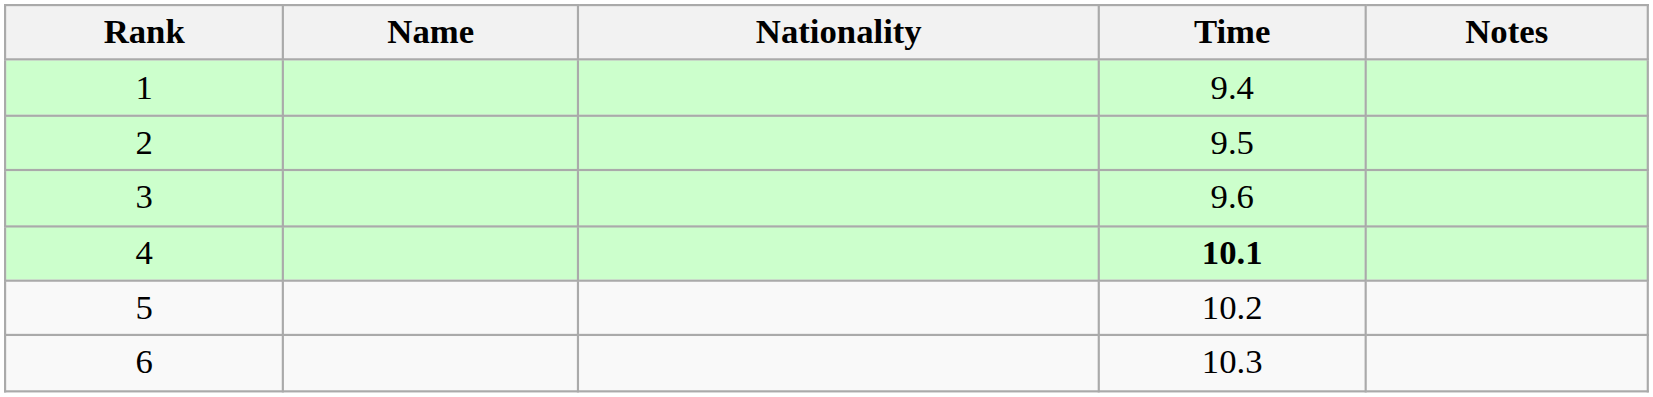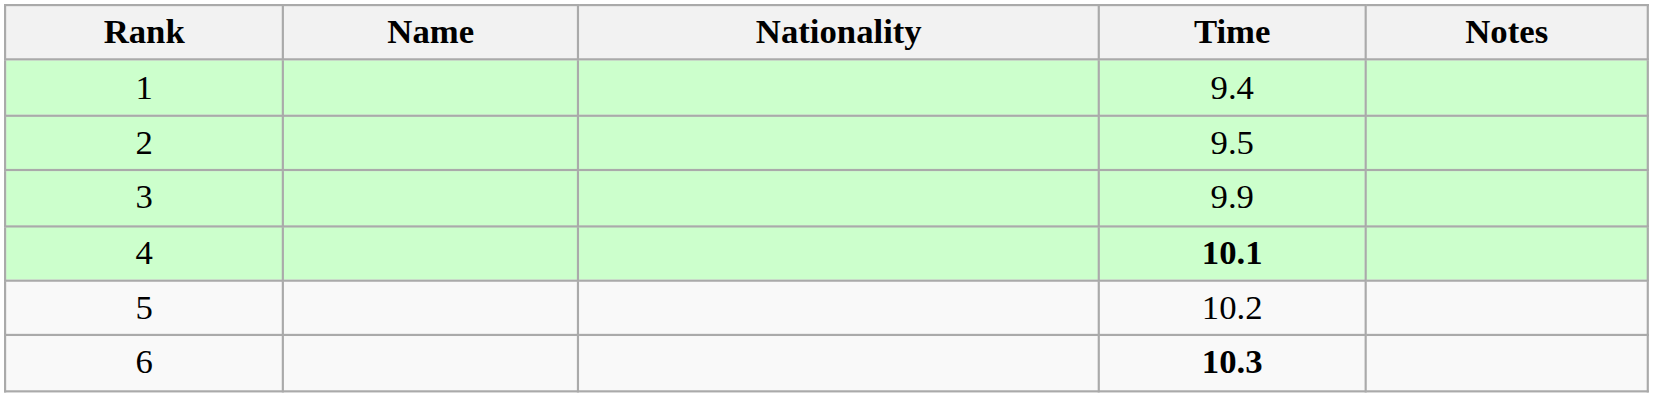3 | Time: 9.6 -> 9.9
6 | Time: normal -> bold
